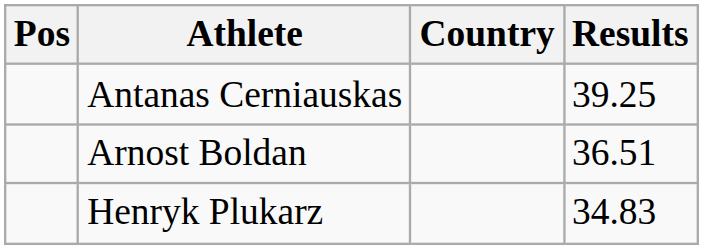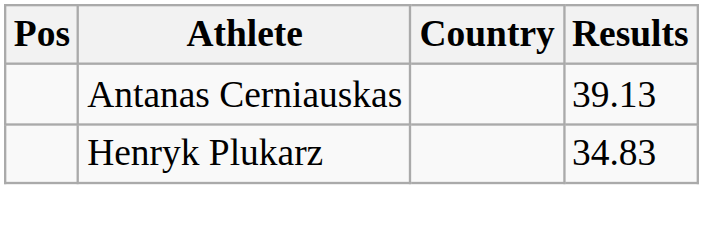Antanas Cerniauskas | Results: 39.25 -> 39.13
- row: Arnost Boldan | 36.51
